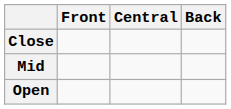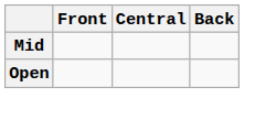- row: Close
